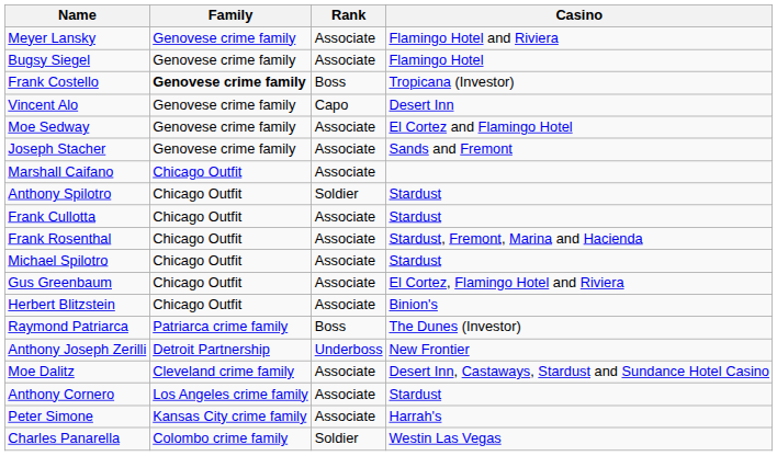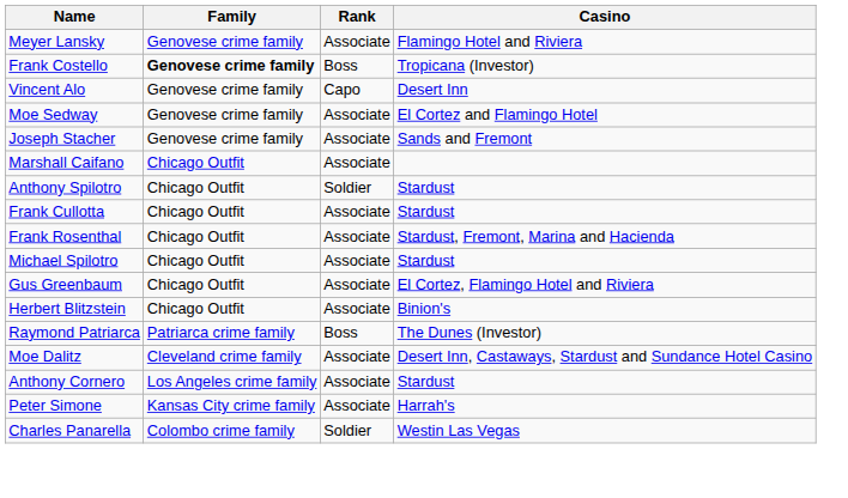- row: Bugsy Siegel | Genovese crime family | Associate | Flamingo Hotel
- row: Anthony Joseph Zerilli | Detroit Partnership | Underboss | New Frontier
